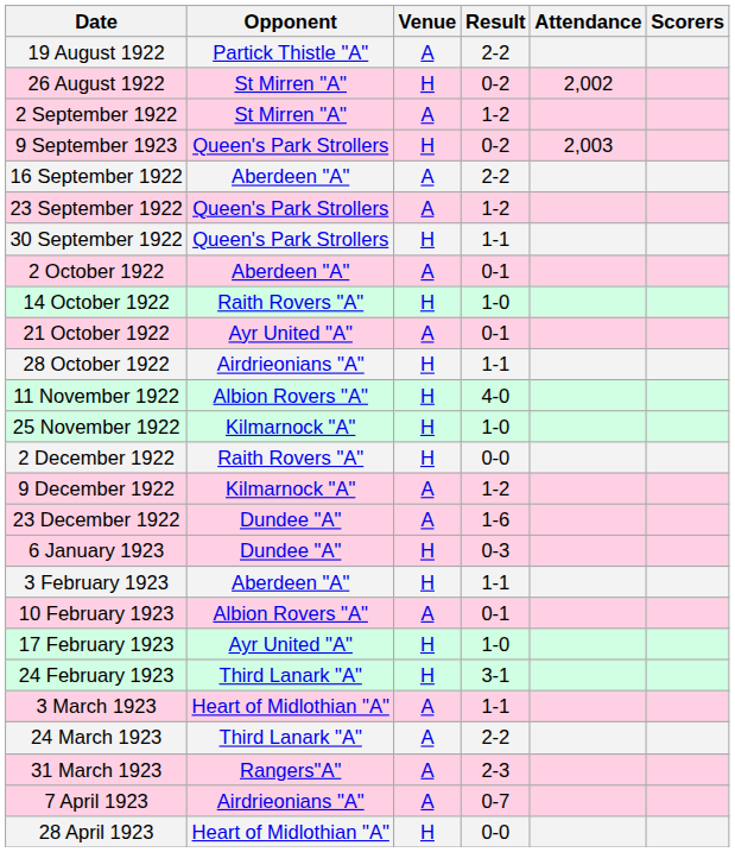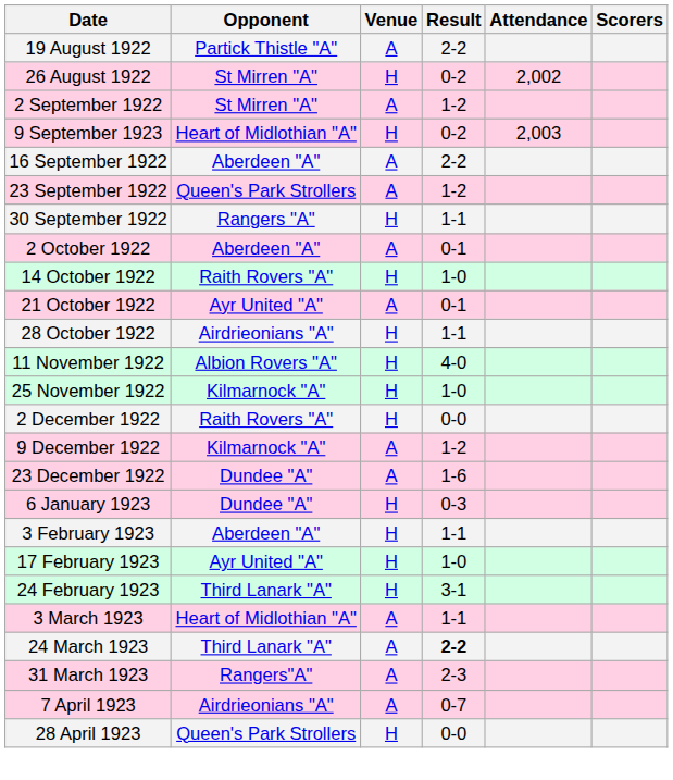9 September 1923 | Opponent: Queen's Park Strollers -> Heart of Midlothian "A"
30 September 1922 | Opponent: Queen's Park Strollers -> Rangers "A"
- row: 10 February 1923 | Albion Rovers "A" | A | 0-1
24 March 1923 | Result: normal -> bold
28 April 1923 | Opponent: Heart of Midlothian "A" -> Queen's Park Strollers
